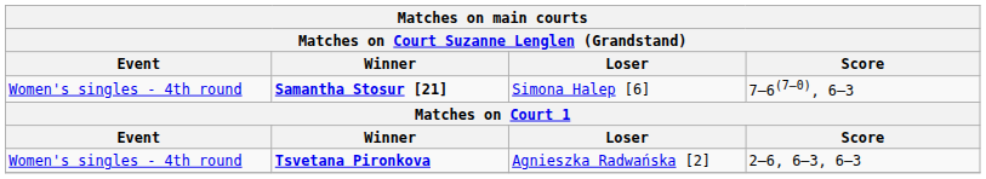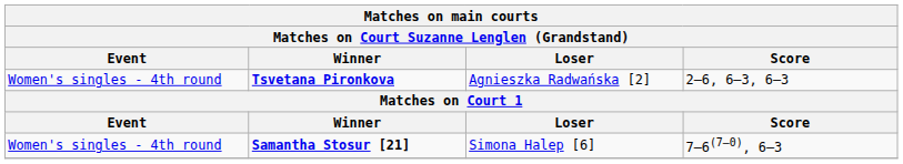rows swapped: Tsvetana Pironkova <-> Samantha Stosur [21]
